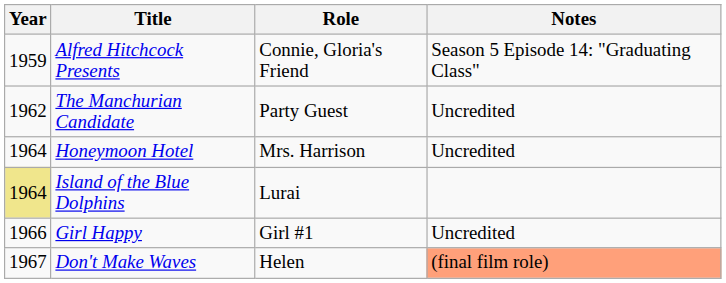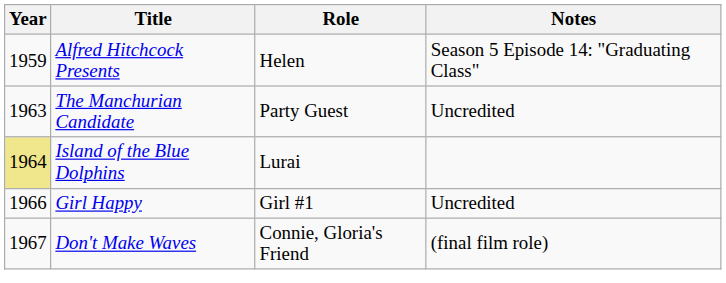Alfred Hitchcock Presents | Role: Connie, Gloria's Friend -> Helen
The Manchurian Candidate | Year: 1962 -> 1963
- row: 1964 | Honeymoon Hotel | Mrs. Harrison | Uncredited
Don't Make Waves | Role: Helen -> Connie, Gloria's Friend
Don't Make Waves | Notes: lightsalmon background -> no background
